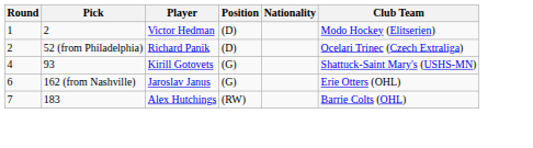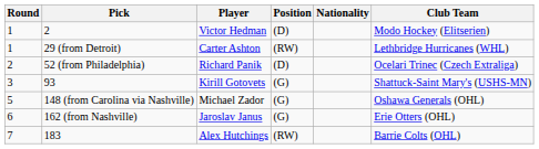+ row: 1 | 29 (from Detroit) | Carter Ashton | (RW) | Lethbridge Hurricanes (WHL)
93 | Round: 4 -> 3
+ row: 5 | 148 (from Carolina via Nashville) | Michael Zador | (G) | Oshawa Generals (OHL)
